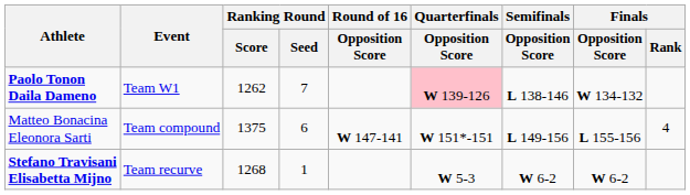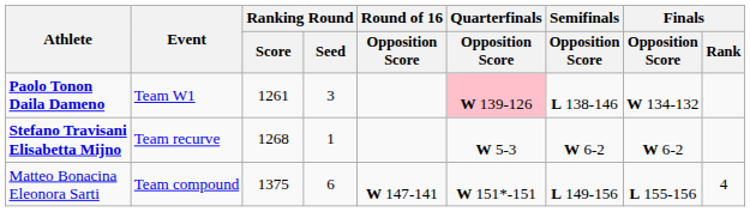Paolo Tonon Daila Dameno | Ranking Round / Score: 1262 -> 1261
Paolo Tonon Daila Dameno | Ranking Round / Seed: 7 -> 3
rows swapped: Matteo Bonacina Eleonora Sarti <-> Stefano Travisani Elisabetta Mijno
